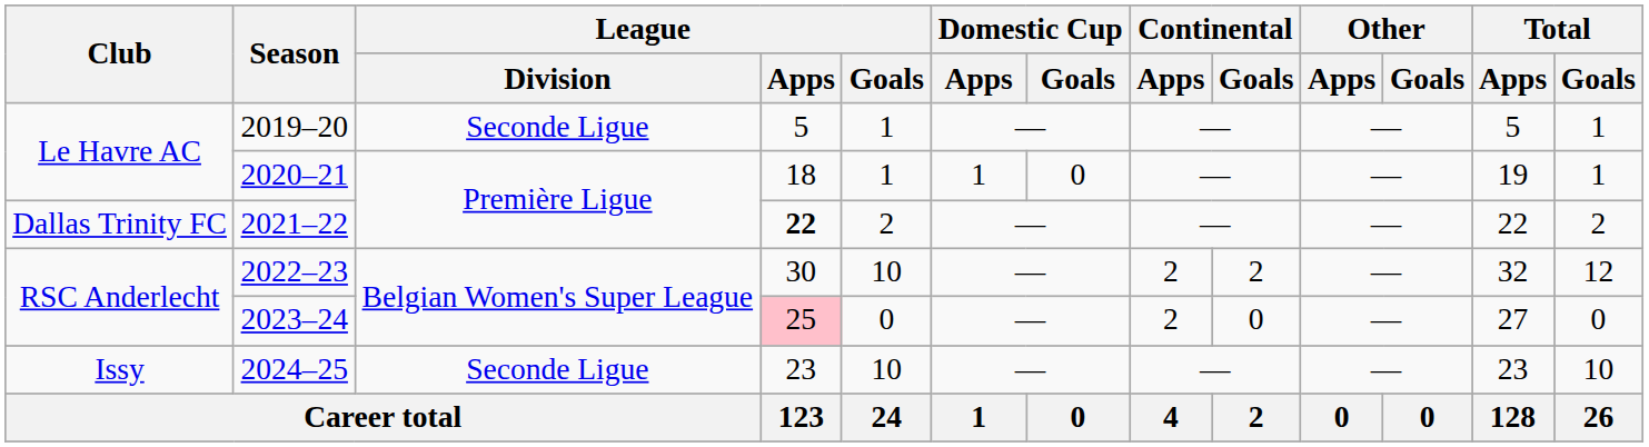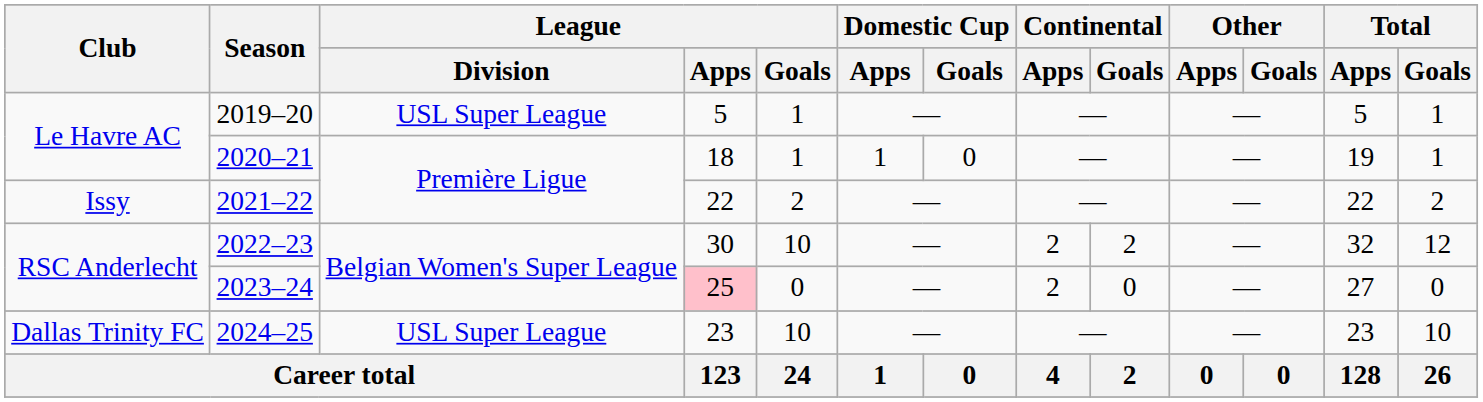2019–20 | League / Division: Seconde Ligue -> USL Super League
2021–22 | Club: Dallas Trinity FC -> Issy
2021–22 | League / Apps: bold -> normal
2024–25 | Club: Issy -> Dallas Trinity FC
2024–25 | League / Division: Seconde Ligue -> USL Super League
